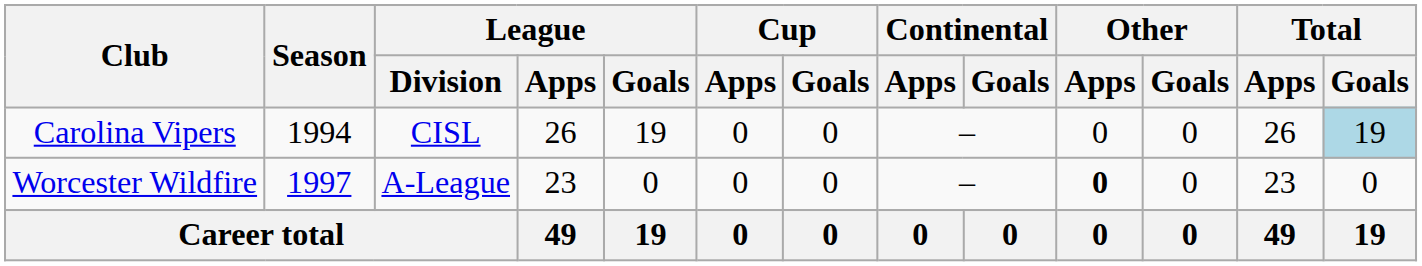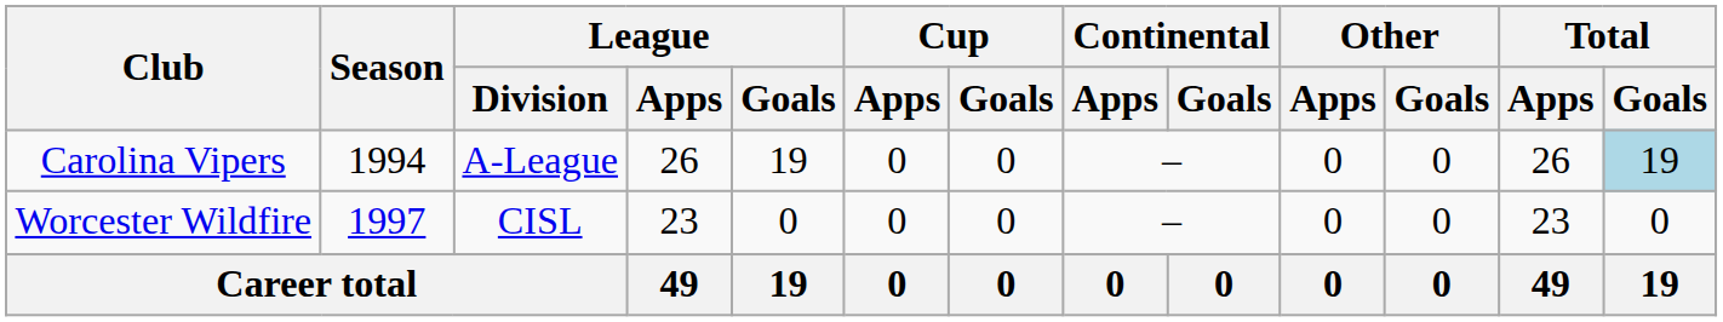Carolina Vipers | League / Division: CISL -> A-League
Worcester Wildfire | League / Division: A-League -> CISL
Worcester Wildfire | Other / Apps: bold -> normal
